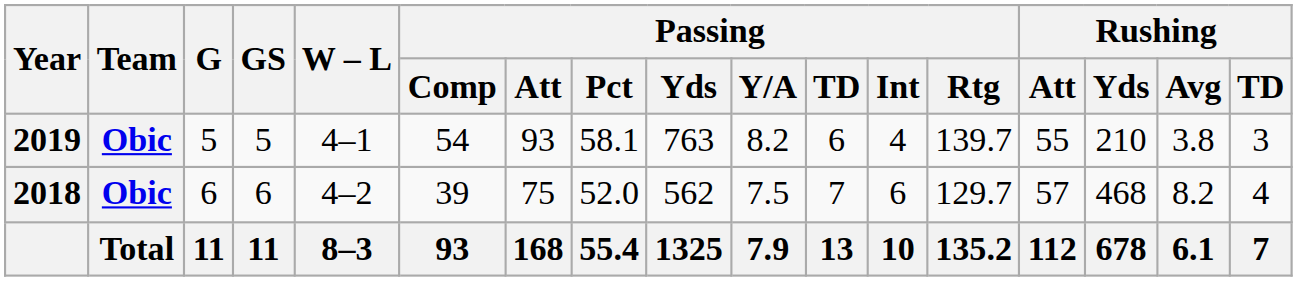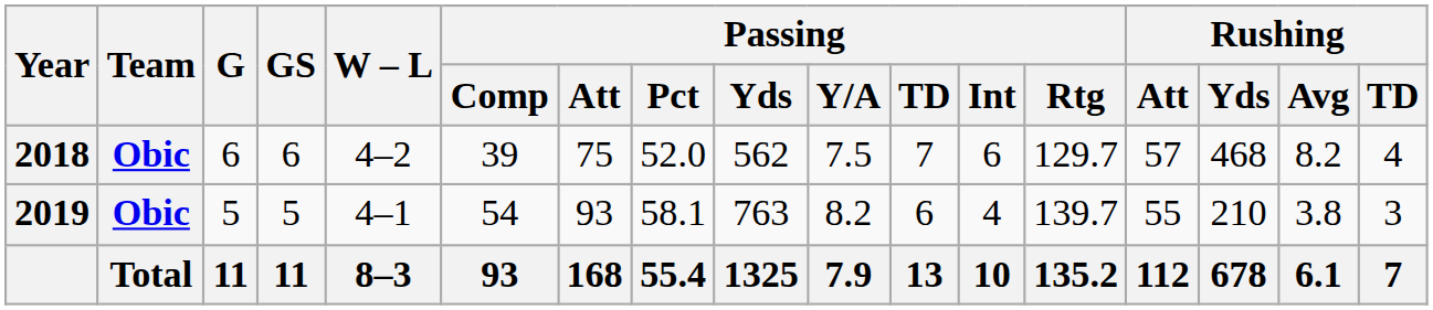rows swapped: 2018 <-> 2019
